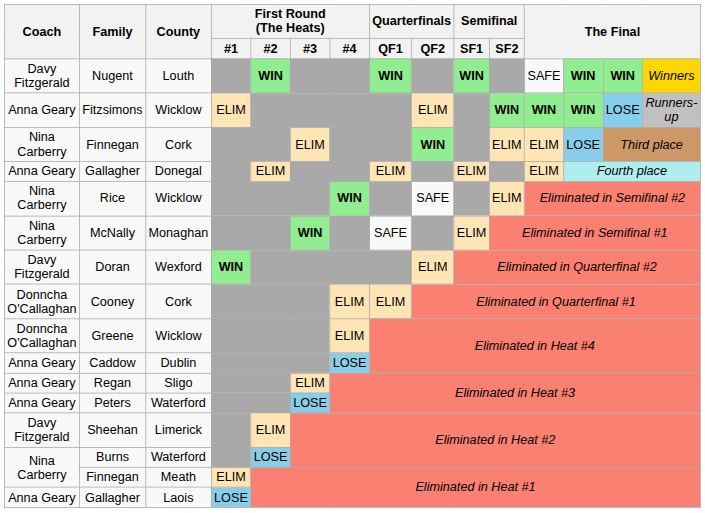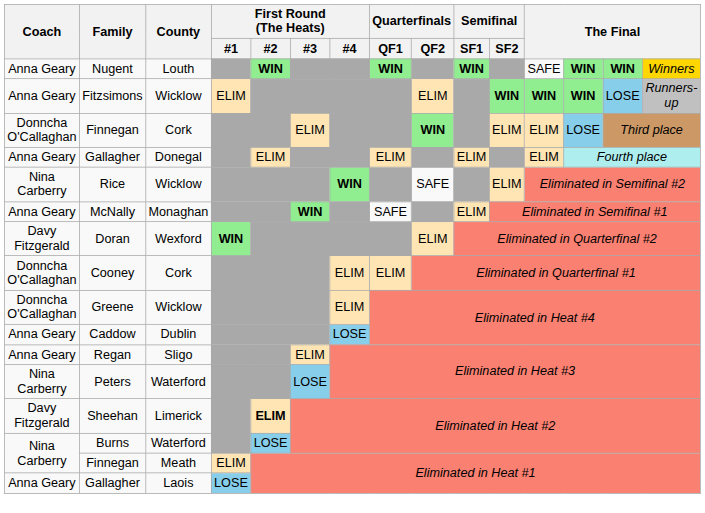Nugent | Coach: Davy Fitzgerald -> Anna Geary
Finnegan / Cork | Coach: Nina Carberry -> Donncha O'Callaghan
McNally | Coach: Nina Carberry -> Anna Geary
Peters | Coach: Anna Geary -> Nina Carberry
Sheehan | First Round (The Heats) / #2: normal -> bold
